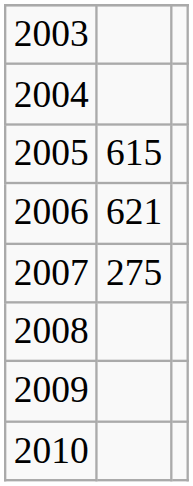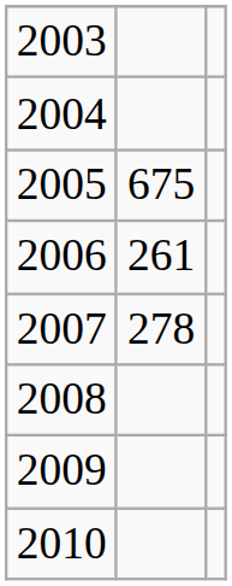2005 | column 2: 615 -> 675
2006 | column 2: 621 -> 261
2007 | column 2: 275 -> 278
